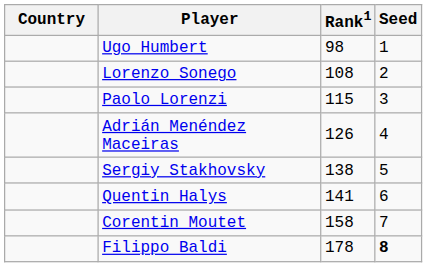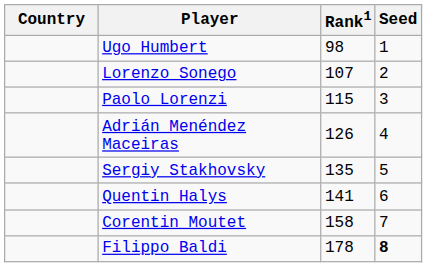Lorenzo Sonego | Rank1: 108 -> 107
Sergiy Stakhovsky | Rank1: 138 -> 135
